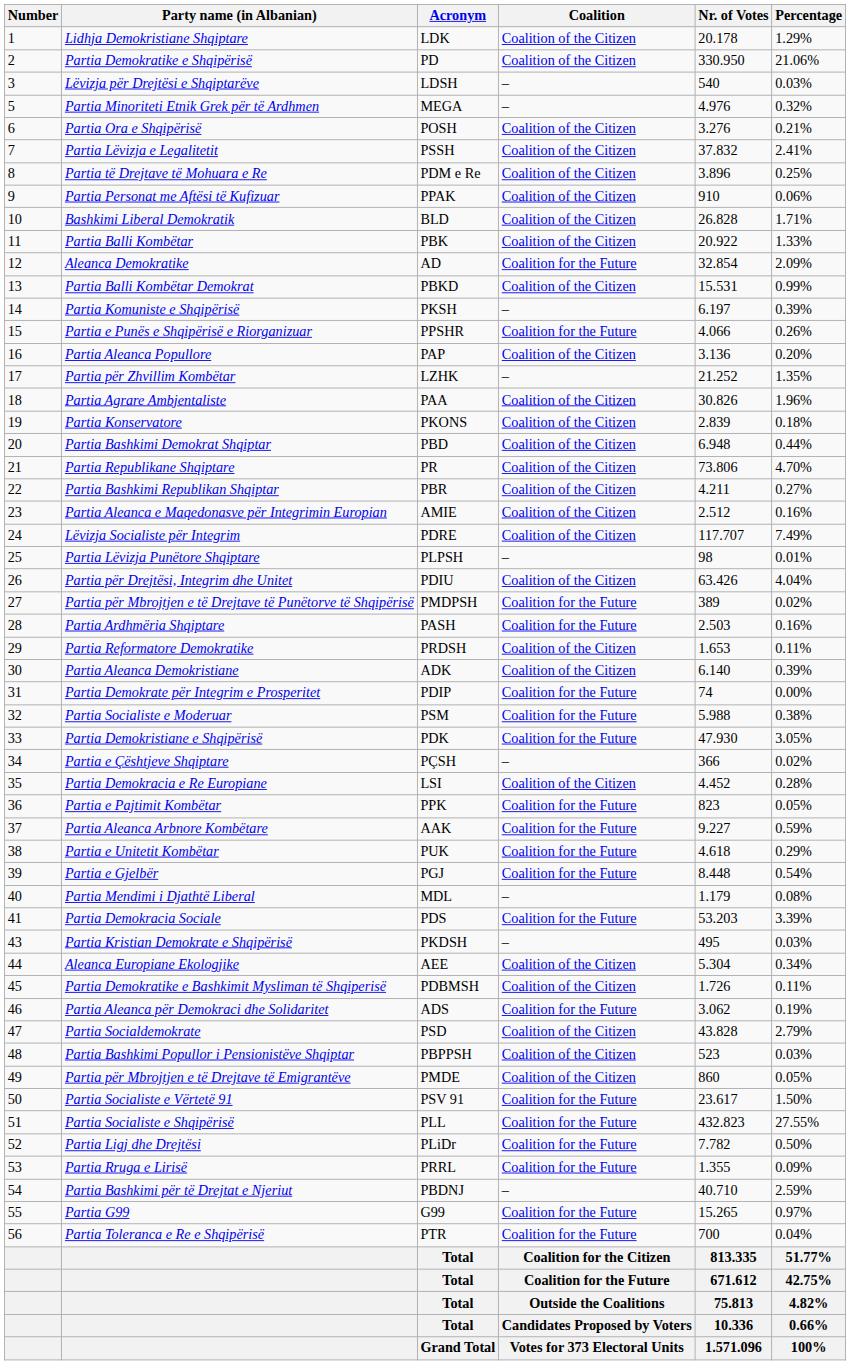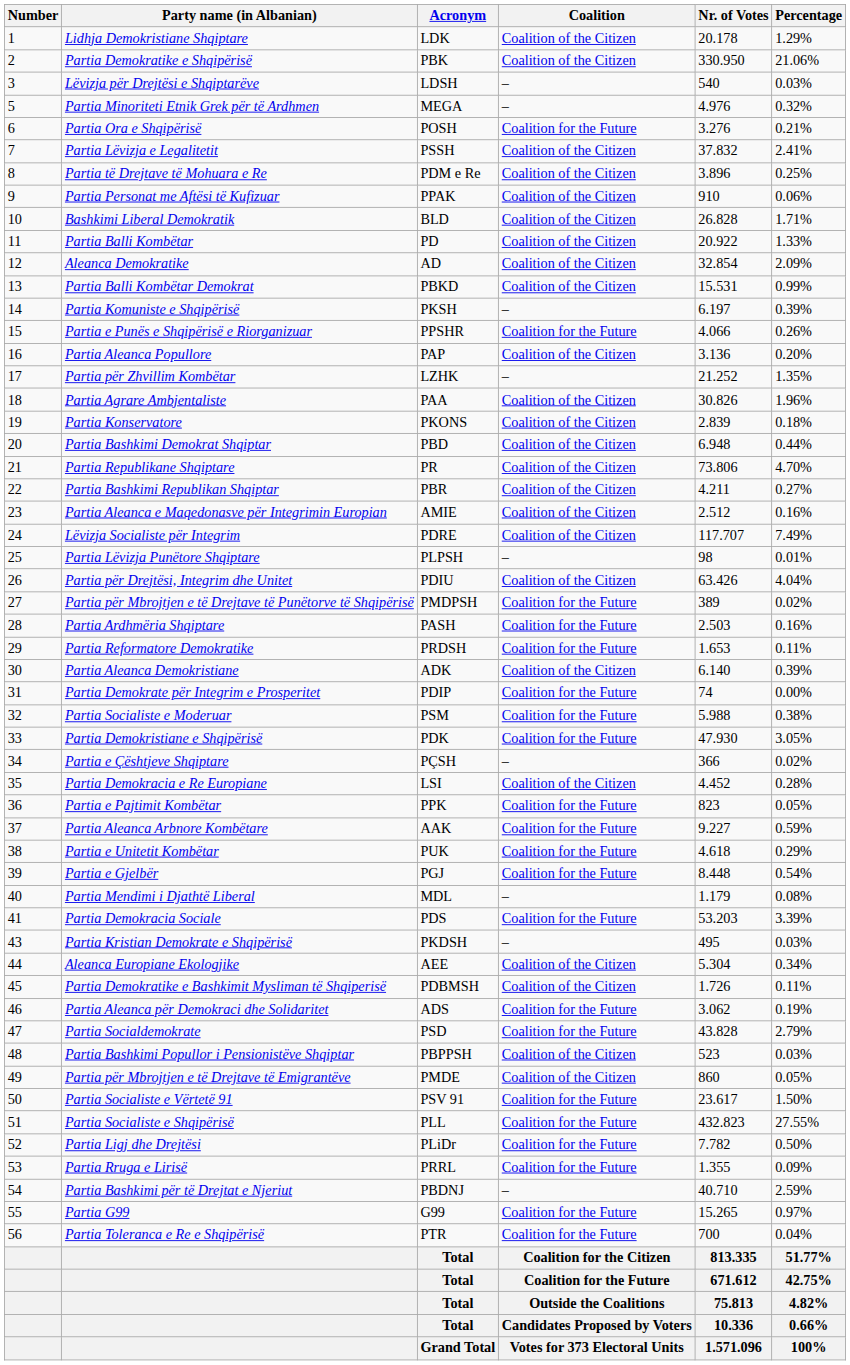Partia Demokratike e Shqipërisë | Acronym: PD -> PBK
Partia Ora e Shqipërisë | Coalition: Coalition of the Citizen -> Coalition for the Future
Partia Balli Kombëtar | Acronym: PBK -> PD
Aleanca Demokratike | Coalition: Coalition for the Future -> Coalition of the Citizen
Partia Reformatore Demokratike | Coalition: Coalition of the Citizen -> Coalition for the Future
Partia Socialdemokrate | Coalition: Coalition of the Citizen -> Coalition for the Future
